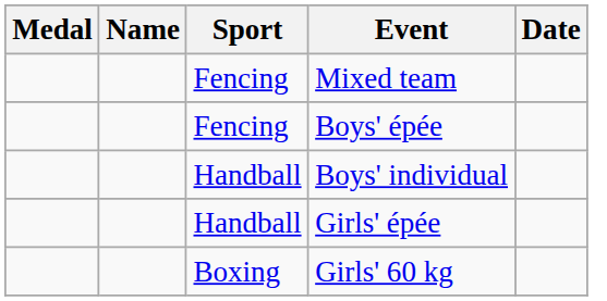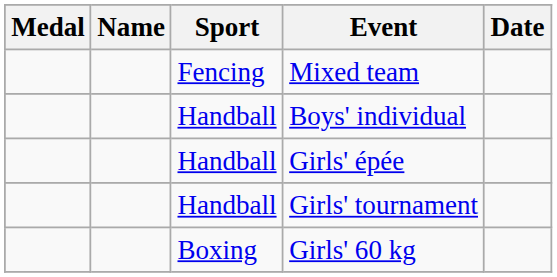- row: Fencing | Boys' épée
+ row: Handball | Girls' tournament
